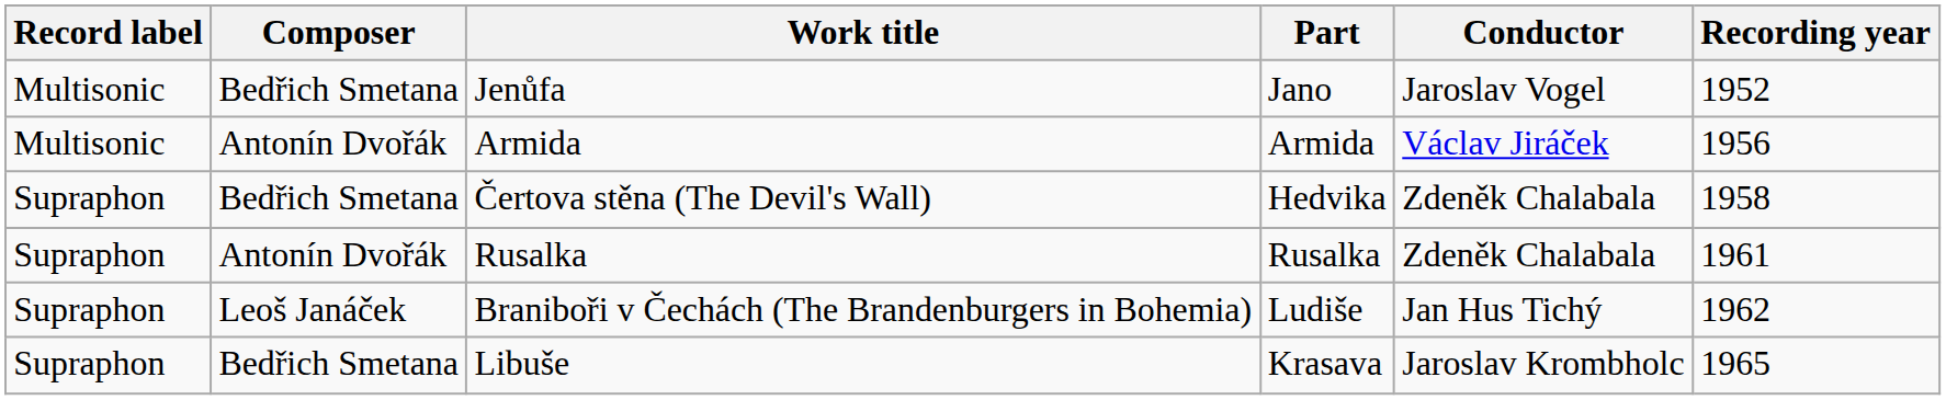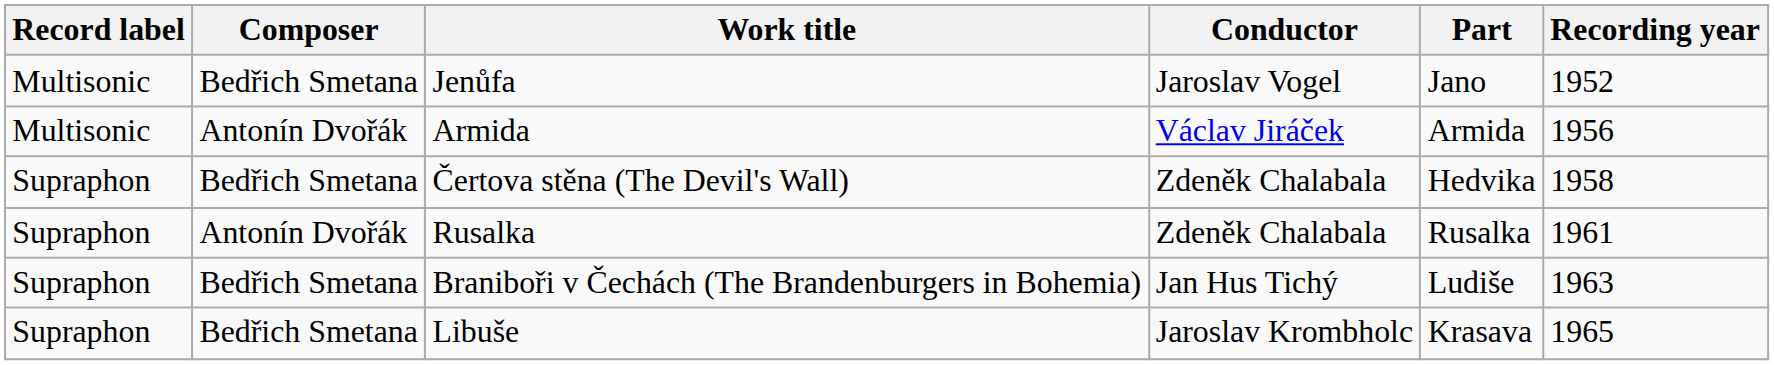columns swapped: Part <-> Conductor
Braniboři v Čechách (The Brandenburgers in Bohemia) | Composer: Leoš Janáček -> Bedřich Smetana
Braniboři v Čechách (The Brandenburgers in Bohemia) | Recording year: 1962 -> 1963
